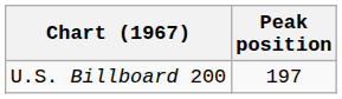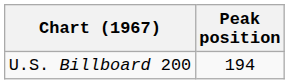U.S. Billboard 200 | Peak position: 197 -> 194
